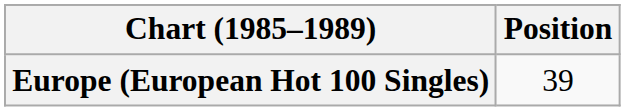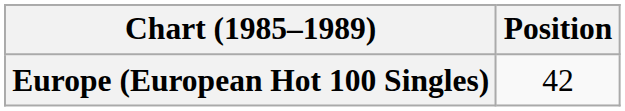Europe (European Hot 100 Singles) | Position: 39 -> 42
